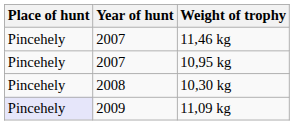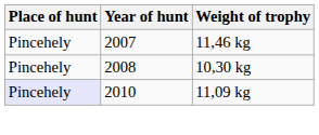- row: Pincehely | 2007 | 10,95 kg
11,09 kg | Year of hunt: 2009 -> 2010
